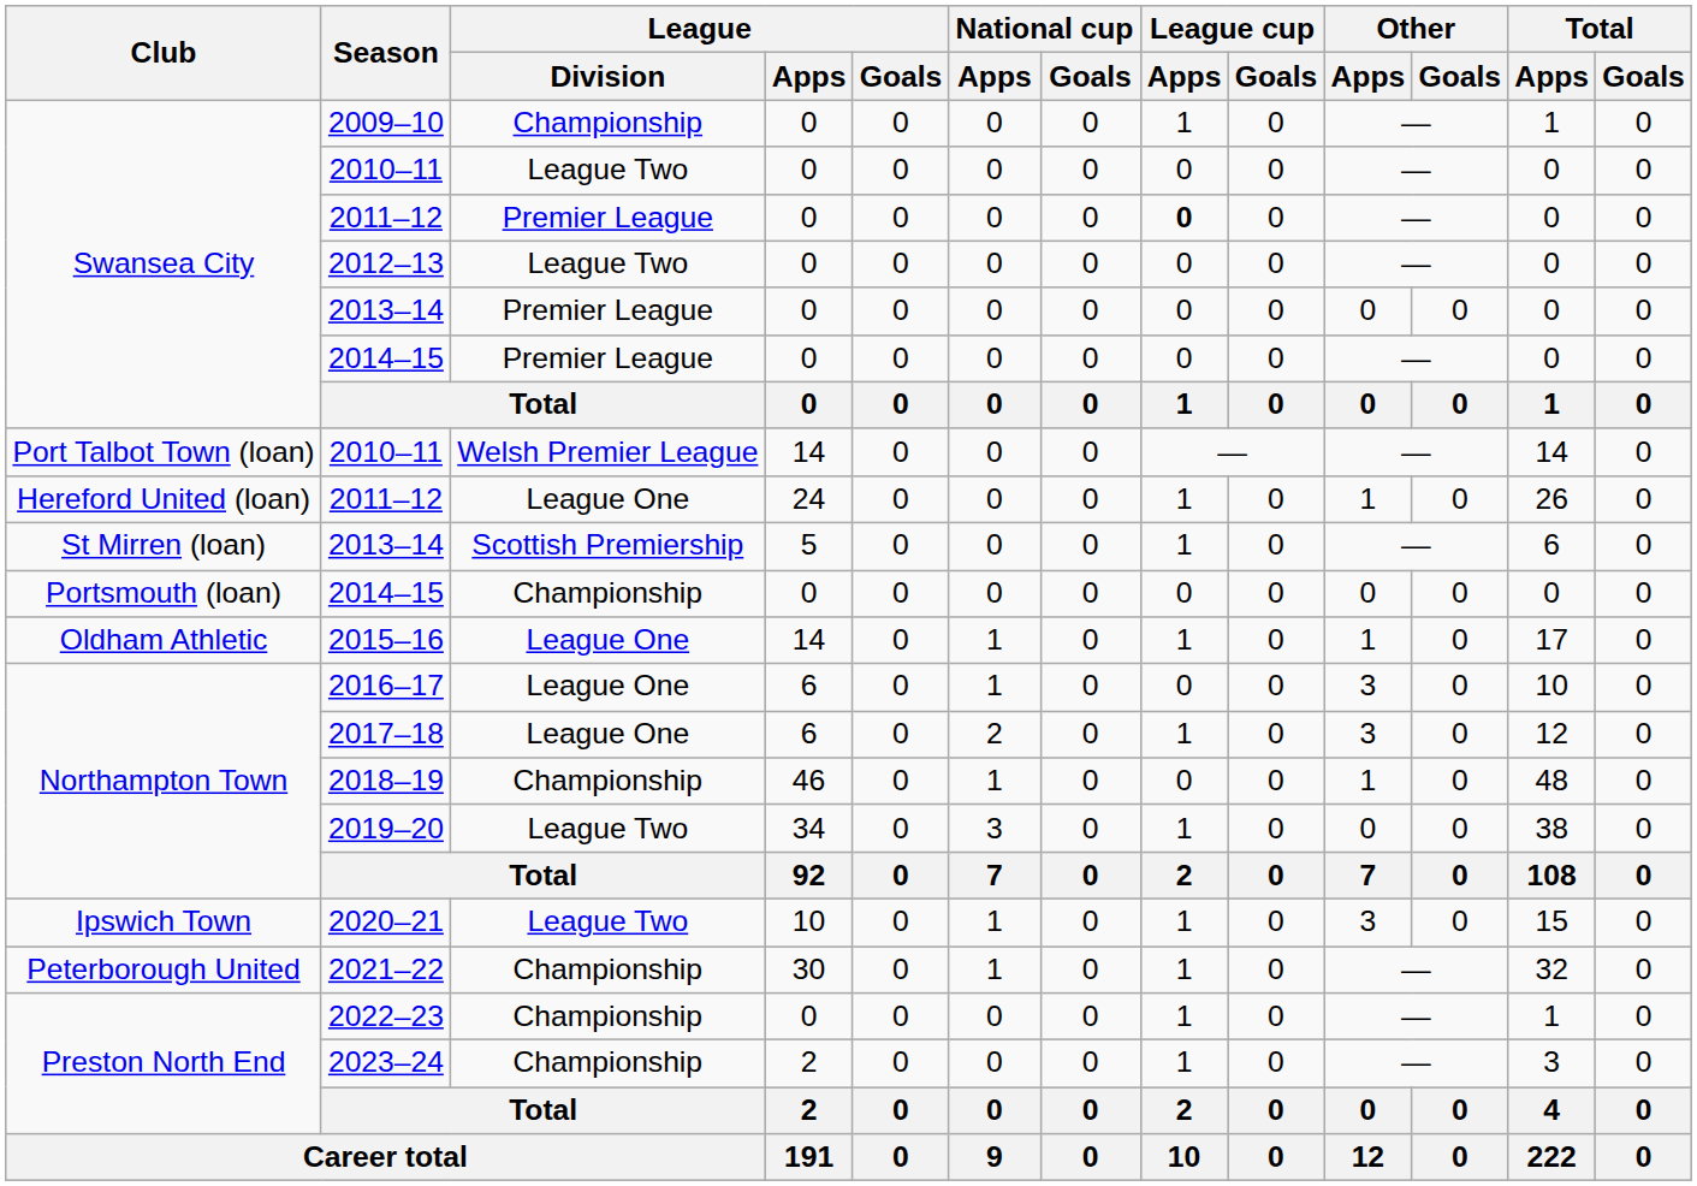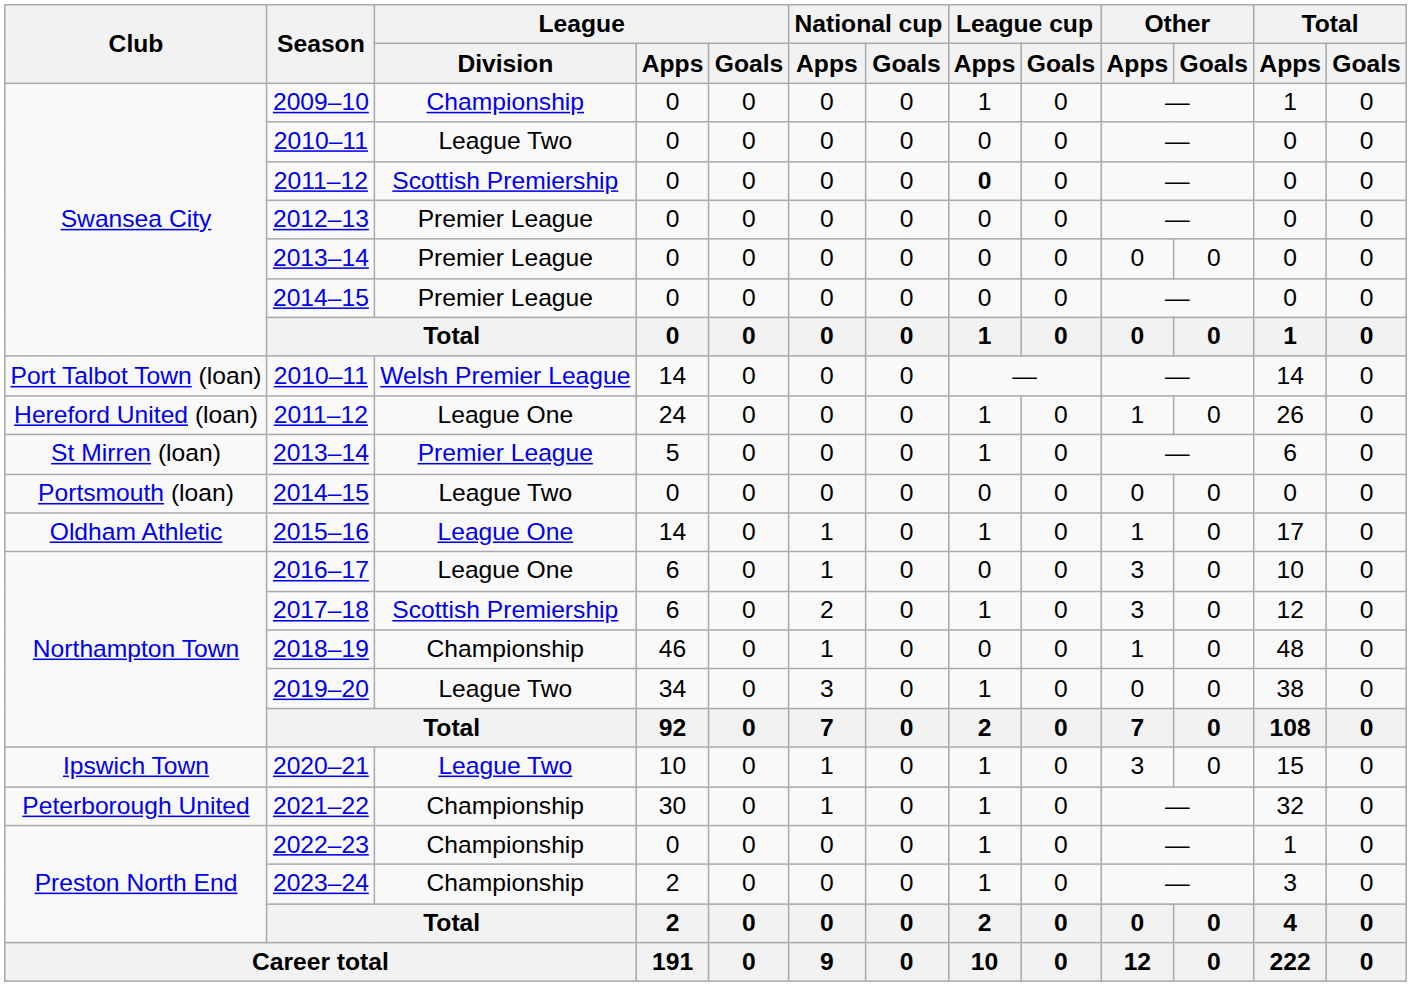Swansea City / 2011–12 | League / Division: Premier League -> Scottish Premiership
2012–13 | League / Division: League Two -> Premier League
St Mirren (loan) / 2013–14 | League / Division: Scottish Premiership -> Premier League
Portsmouth (loan) / 2014–15 | League / Division: Championship -> League Two
2017–18 | League / Division: League One -> Scottish Premiership
